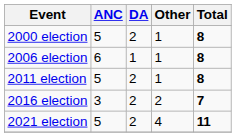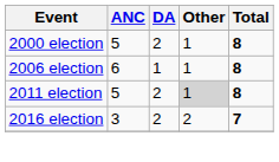2011 election | Other: no background -> lightgrey background
- row: 2021 election | 5 | 2 | 4 | 11
